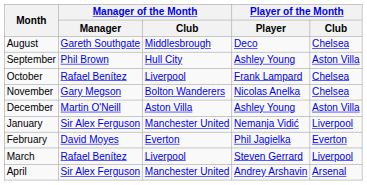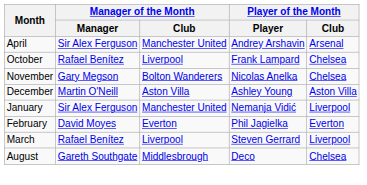rows swapped: August <-> April
- row: September | Phil Brown | Hull City | Ashley Young | Aston Villa
